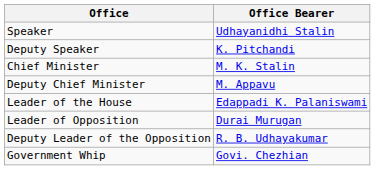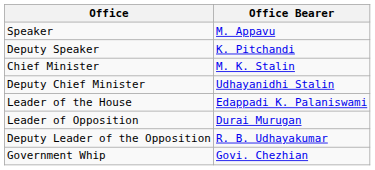Speaker | Office Bearer: Udhayanidhi Stalin -> M. Appavu
Deputy Chief Minister | Office Bearer: M. Appavu -> Udhayanidhi Stalin
